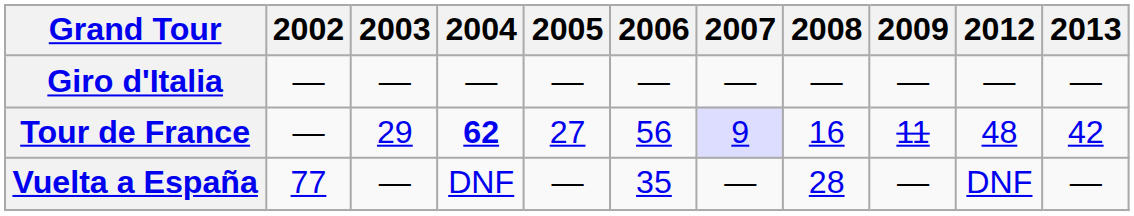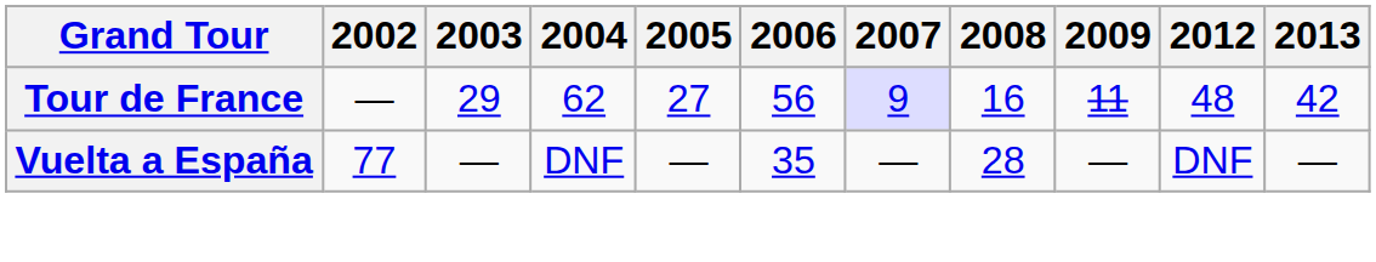- row: Giro d'Italia | — | — | — | — | — | — | — | — | — | —
Tour de France | 2004: bold -> normal
